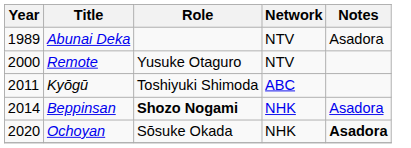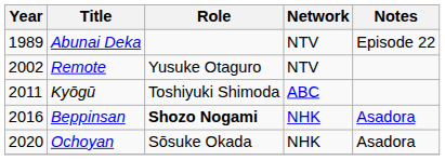Abunai Deka | Notes: Asadora -> Episode 22
Remote | Year: 2000 -> 2002
Beppinsan | Year: 2014 -> 2016
Ochoyan | Notes: bold -> normal
